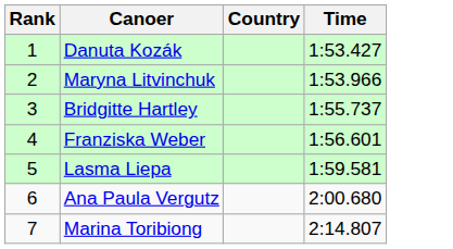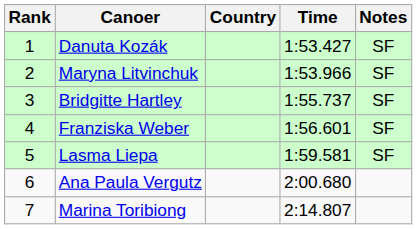+ column: Notes | SF | SF | SF | SF | SF
